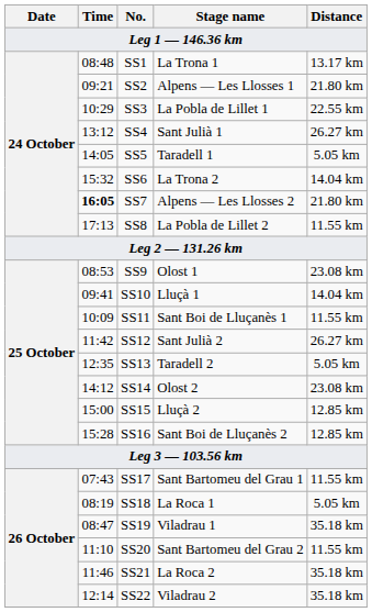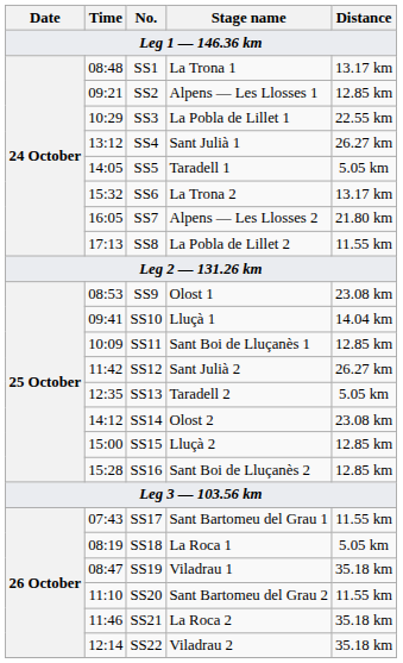SS2 | Distance: 21.80 km -> 12.85 km
SS6 | Distance: 14.04 km -> 13.17 km
SS7 | Time: bold -> normal
SS11 | Distance: 11.55 km -> 12.85 km
